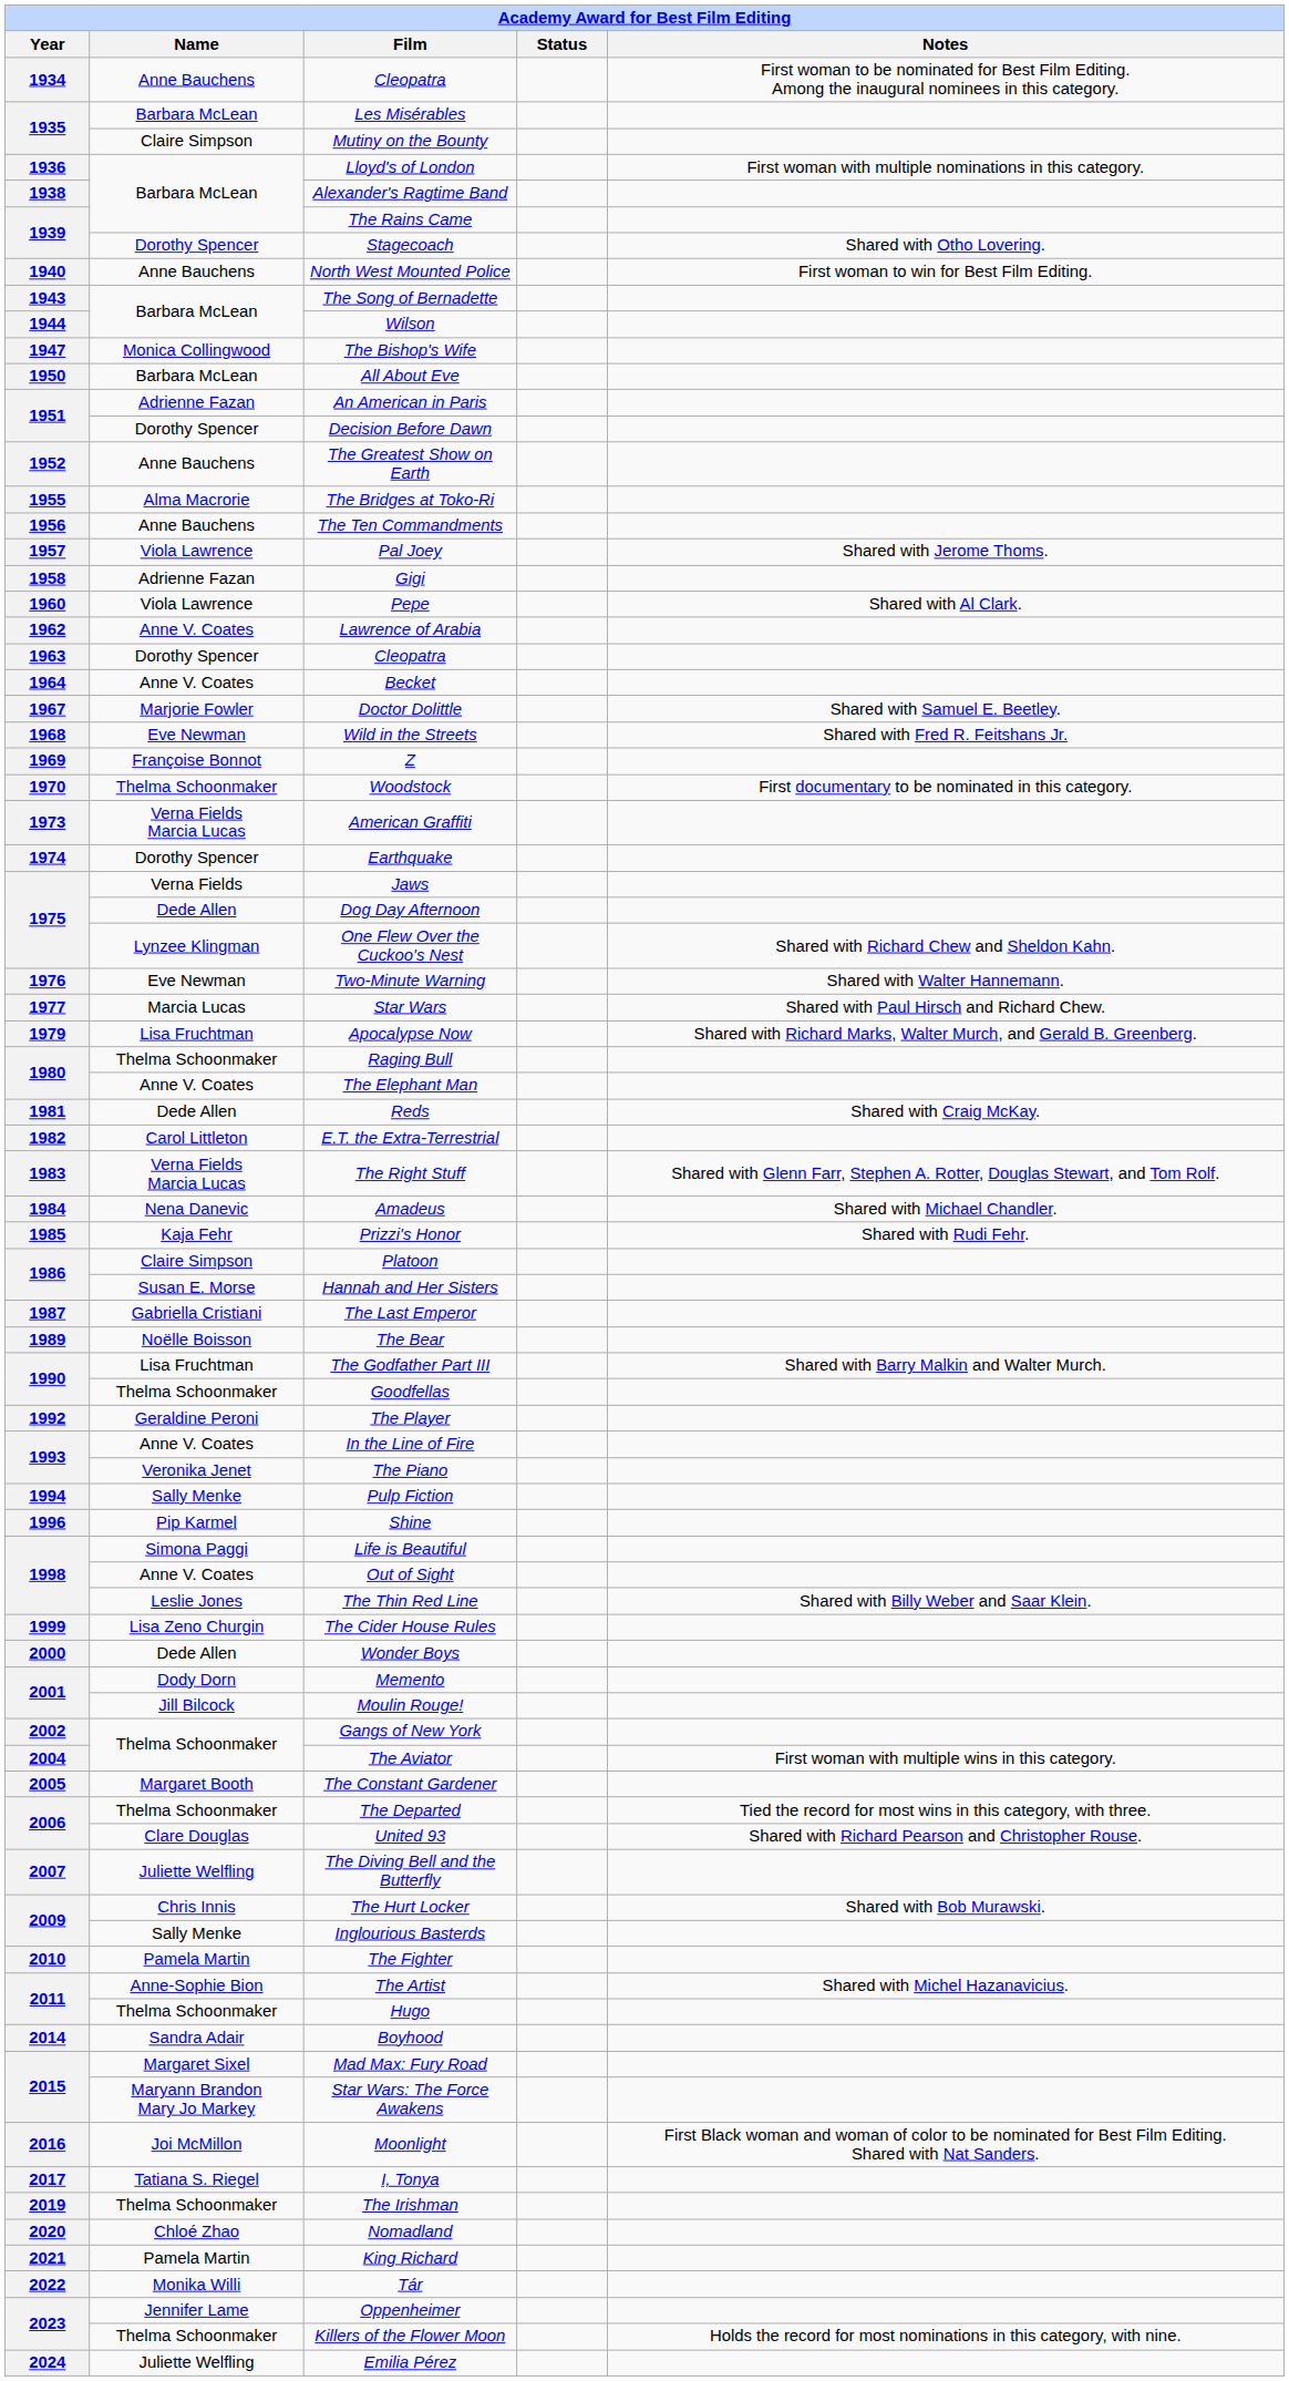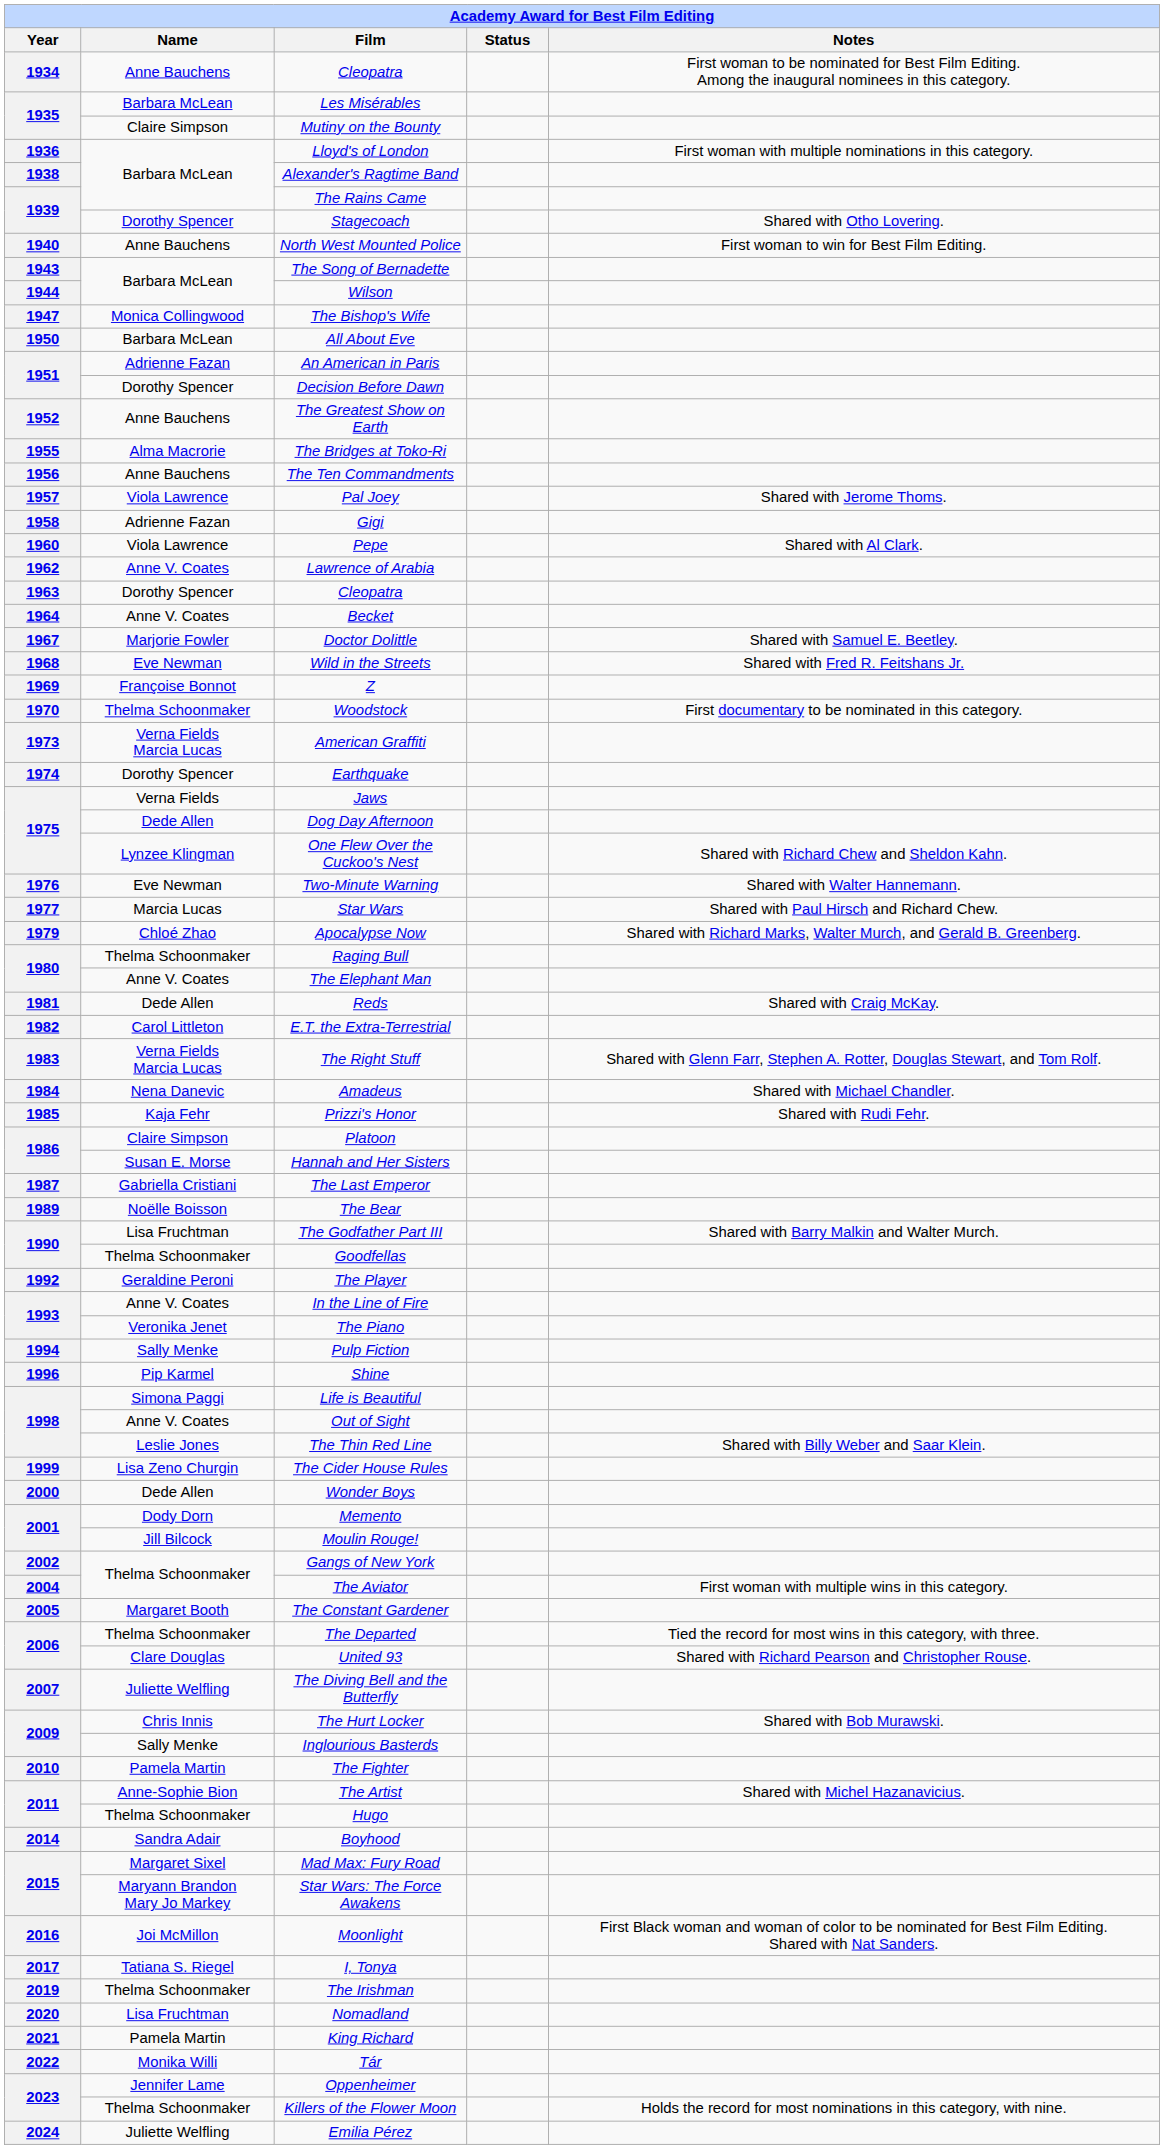Apocalypse Now | Name: Lisa Fruchtman -> Chloé Zhao
Nomadland | Name: Chloé Zhao -> Lisa Fruchtman
